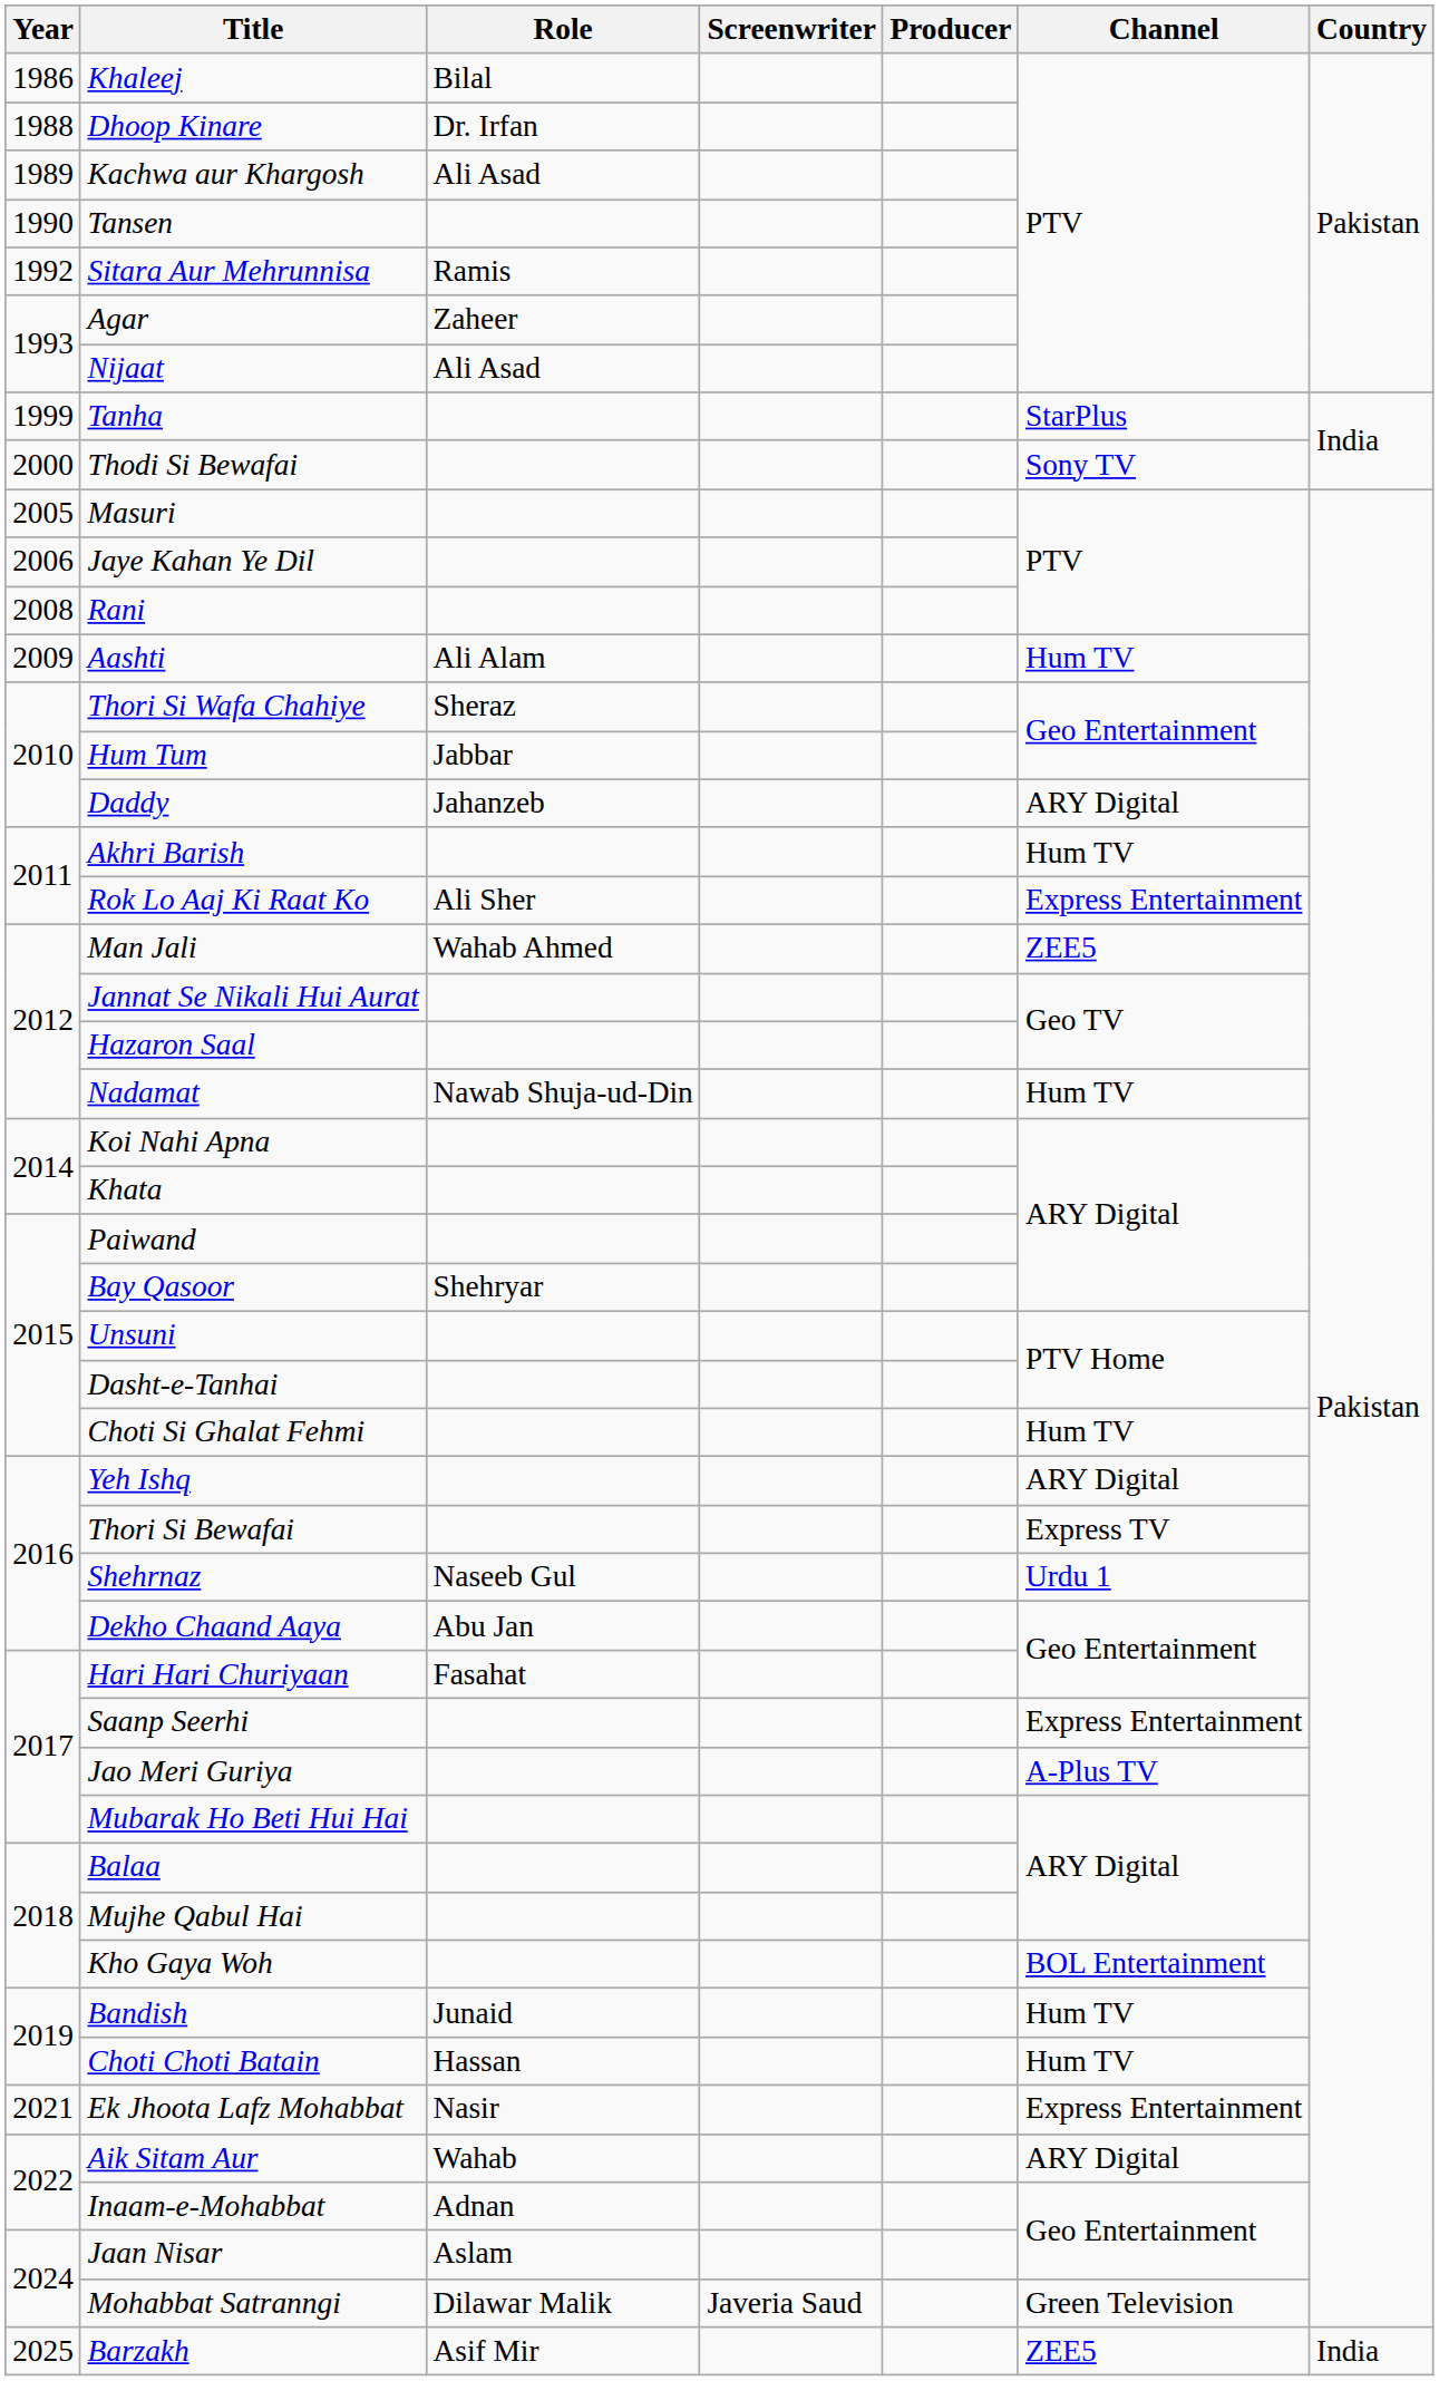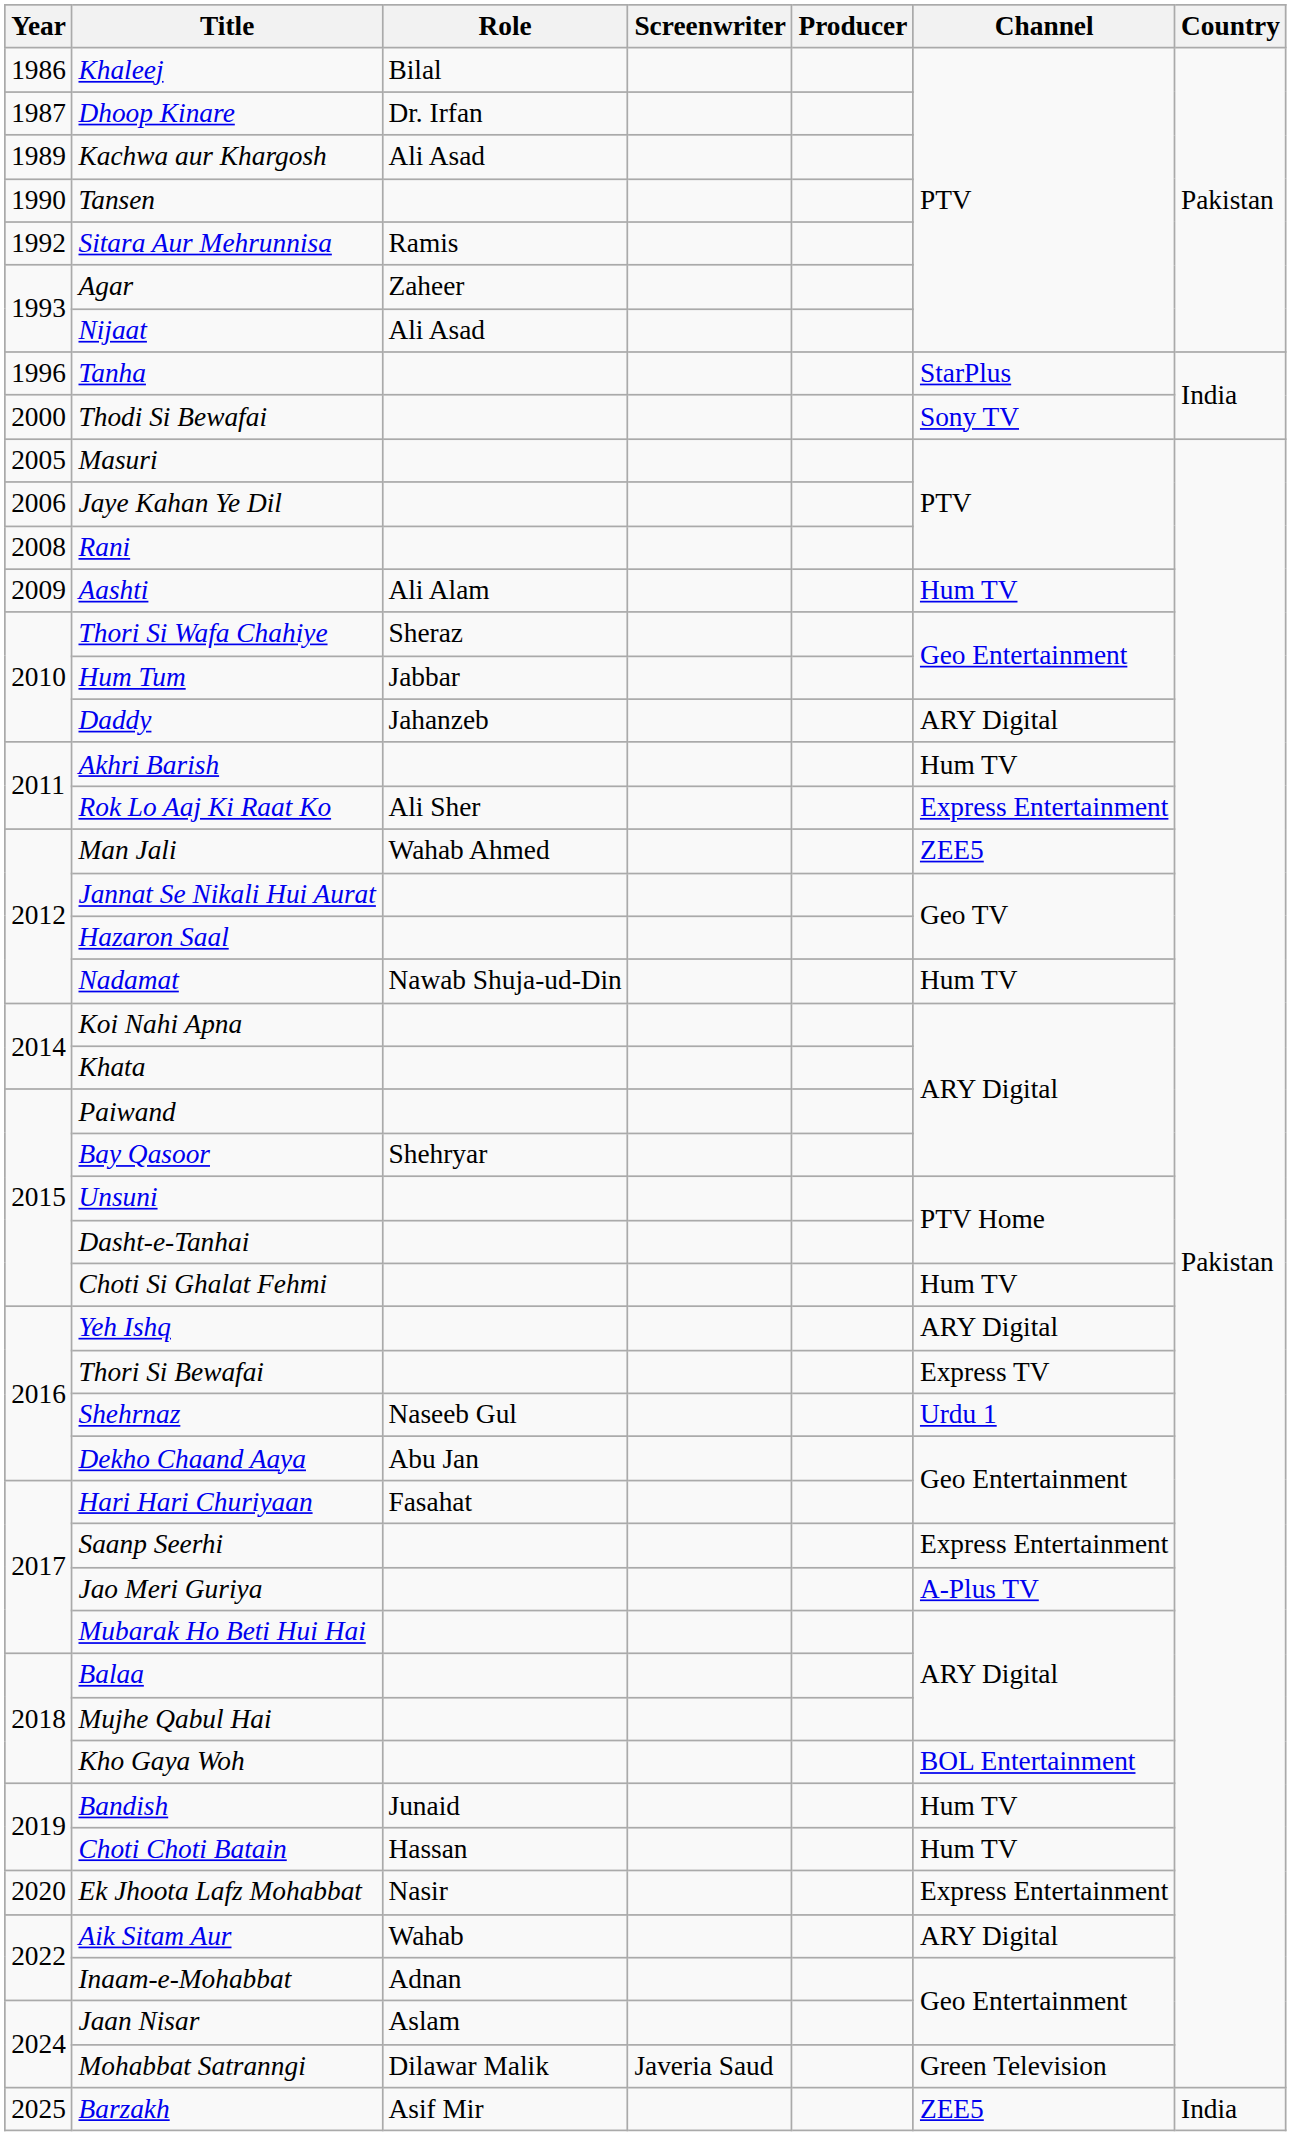Dhoop Kinare | Year: 1988 -> 1987
Tanha | Year: 1999 -> 1996
Ek Jhoota Lafz Mohabbat | Year: 2021 -> 2020
